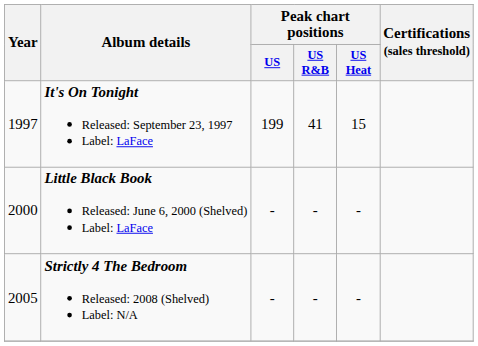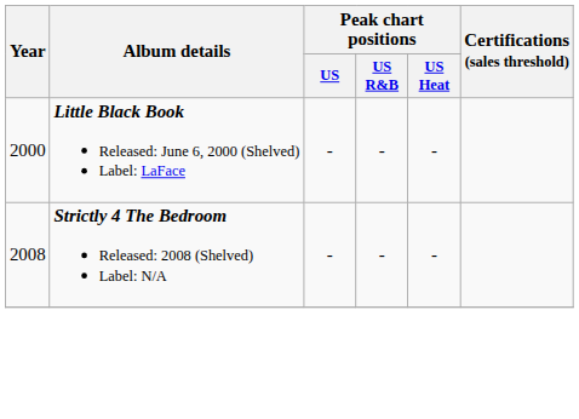- row: 1997 | It's On Tonight Released: September 23, 1997 Label: LaFace | 199 | 41 | 15
Strictly 4 The Bedroom Released: 2008 (Shelved) Label: N/A | Year: 2005 -> 2008
